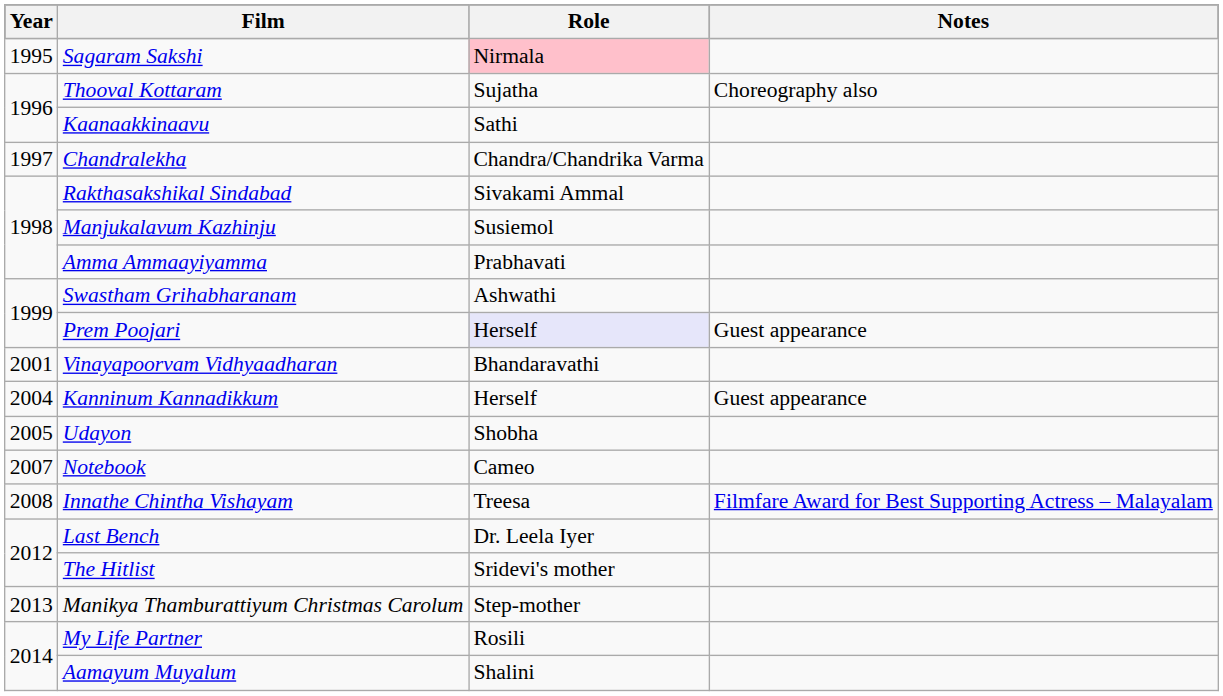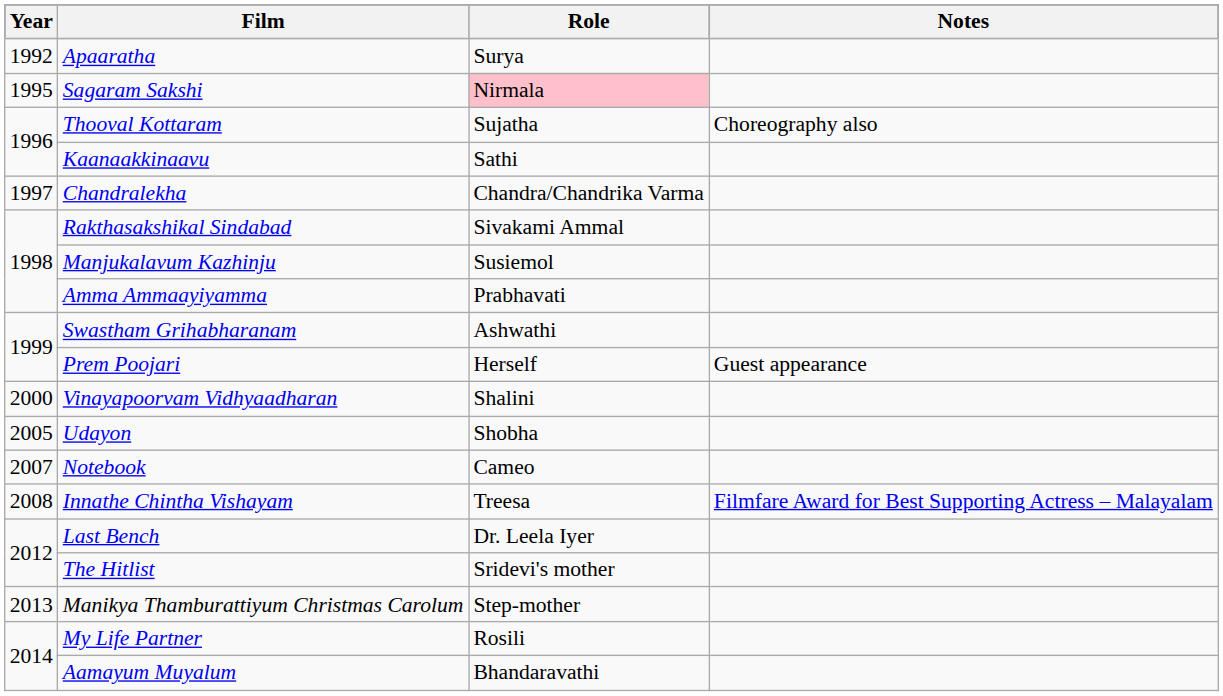+ row: 1992 | Apaaratha | Surya
Prem Poojari | Role: lavender background -> no background
Vinayapoorvam Vidhyaadharan | Year: 2001 -> 2000
Vinayapoorvam Vidhyaadharan | Role: Bhandaravathi -> Shalini
- row: 2004 | Kanninum Kannadikkum | Herself | Guest appearance
Aamayum Muyalum | Role: Shalini -> Bhandaravathi
